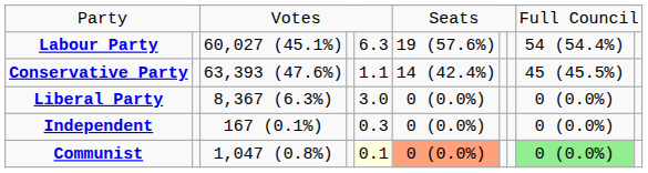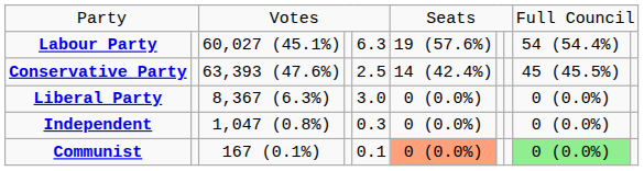Conservative Party | column 5: 1.1 -> 2.5
Independent | column 3: 167 (0.1%) -> 1,047 (0.8%)
Communist | column 3: 1,047 (0.8%) -> 167 (0.1%)
Communist | column 5: lightyellow background -> no background
